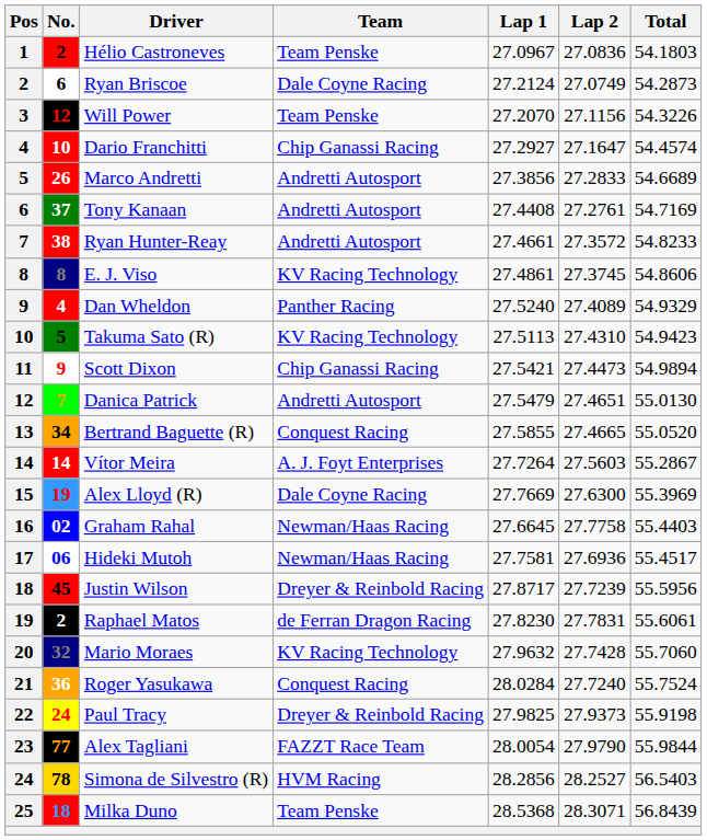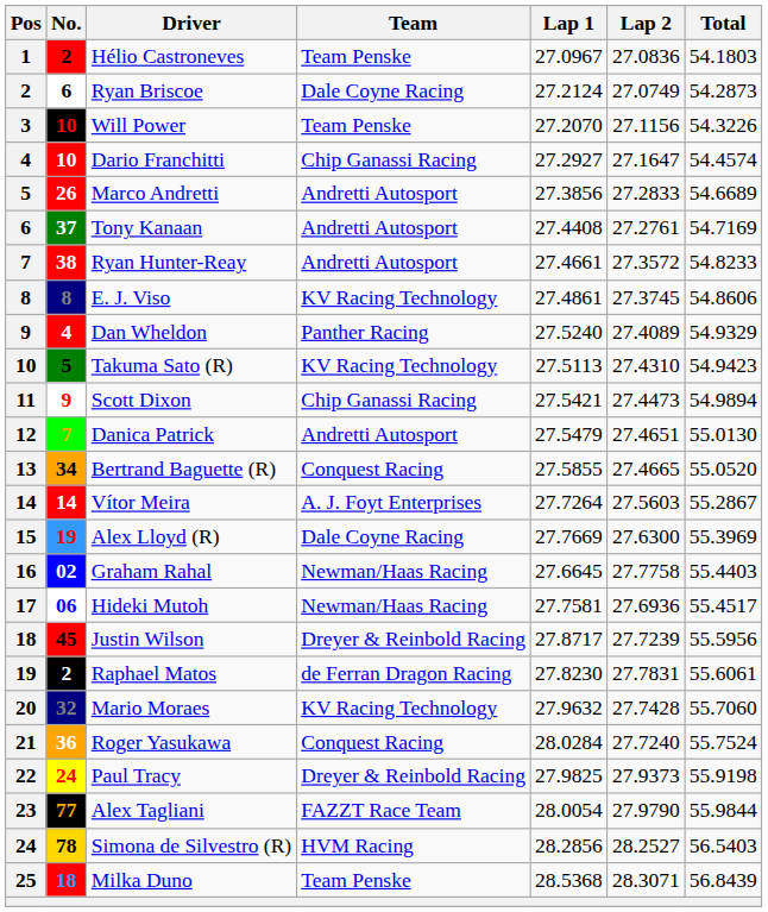Will Power | No.: 12 -> 10
